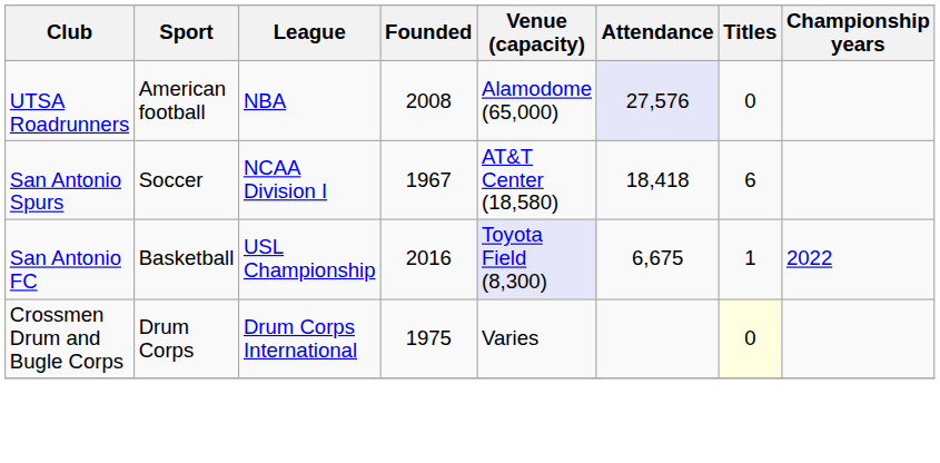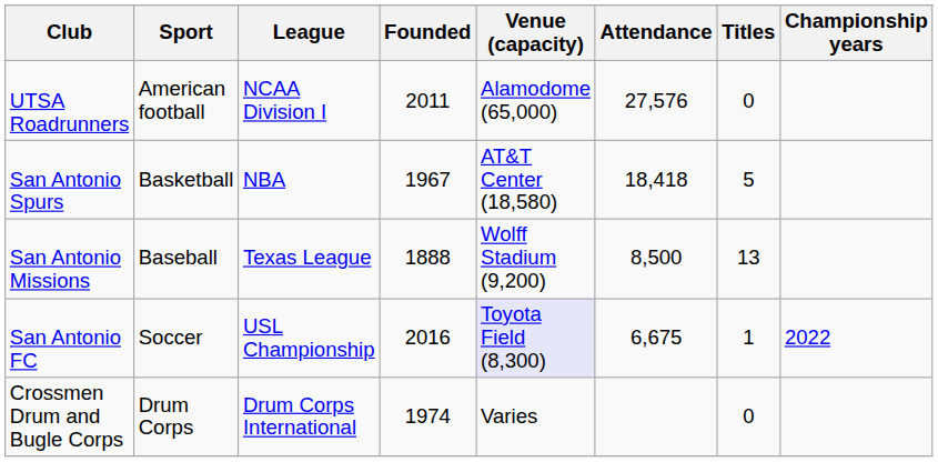UTSA Roadrunners | League: NBA -> NCAA Division I
UTSA Roadrunners | Founded: 2008 -> 2011
UTSA Roadrunners | Attendance: lavender background -> no background
San Antonio Spurs | Sport: Soccer -> Basketball
San Antonio Spurs | League: NCAA Division I -> NBA
San Antonio Spurs | Titles: 6 -> 5
+ row: San Antonio Missions | Baseball | Texas League | 1888 | Wolff Stadium (9,200) | 8,500 | 13
San Antonio FC | Sport: Basketball -> Soccer
Crossmen Drum and Bugle Corps | Founded: 1975 -> 1974
Crossmen Drum and Bugle Corps | Titles: lightyellow background -> no background
